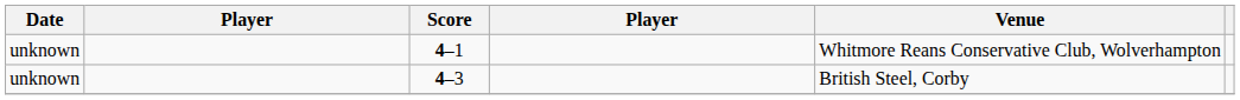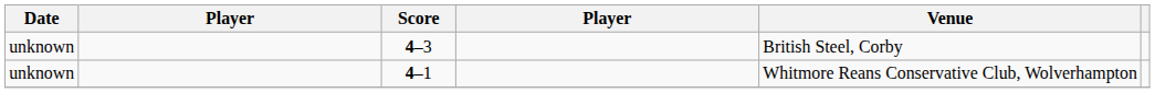rows swapped: 4–1 <-> 4–3
